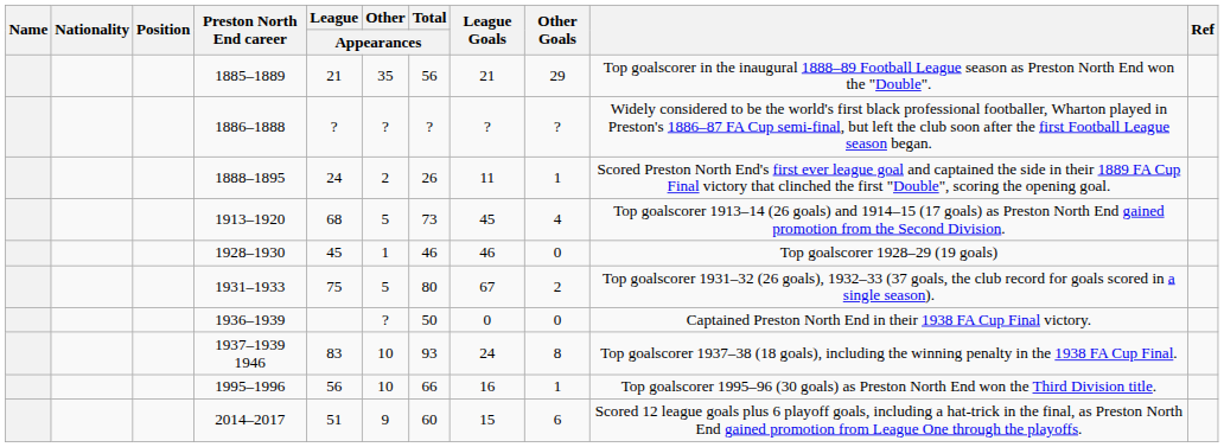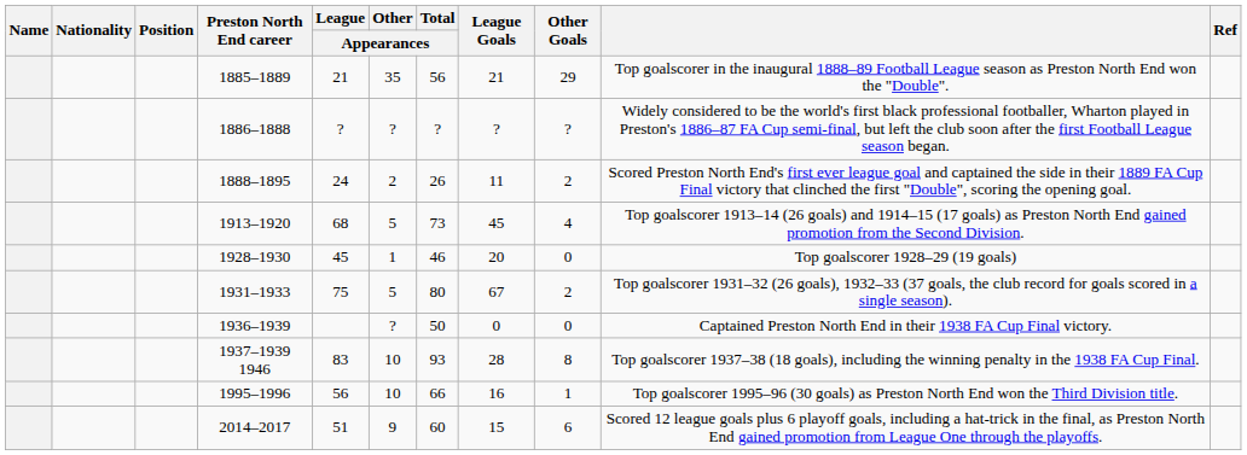1888–1895 | Other Goals: 1 -> 2
1928–1930 | League Goals: 46 -> 20
1937–1939 1946 | League Goals: 24 -> 28
